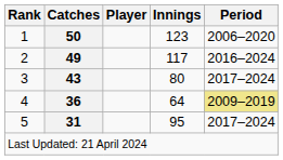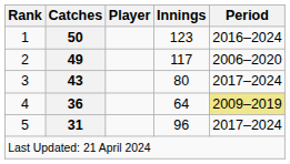1 | Period: 2006–2020 -> 2016–2024
2 | Period: 2016–2024 -> 2006–2020
5 | Innings: 95 -> 96
